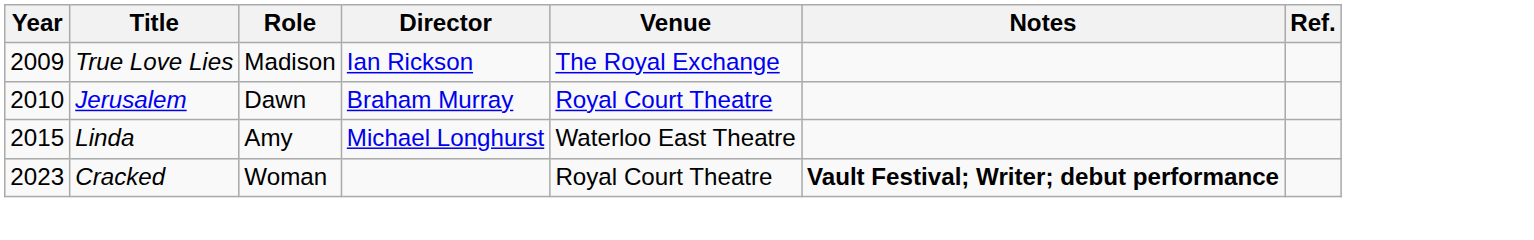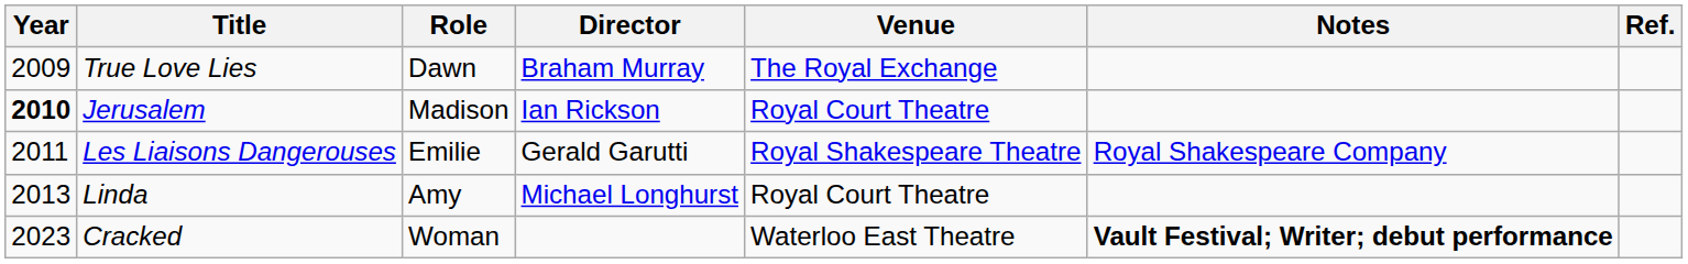True Love Lies | Role: Madison -> Dawn
True Love Lies | Director: Ian Rickson -> Braham Murray
Jerusalem | Year: normal -> bold
Jerusalem | Role: Dawn -> Madison
Jerusalem | Director: Braham Murray -> Ian Rickson
+ row: 2011 | Les Liaisons Dangerouses | Emilie | Gerald Garutti | Royal Shakespeare Theatre | Royal Shakespeare Company
Linda | Year: 2015 -> 2013
Linda | Venue: Waterloo East Theatre -> Royal Court Theatre
Cracked | Venue: Royal Court Theatre -> Waterloo East Theatre
